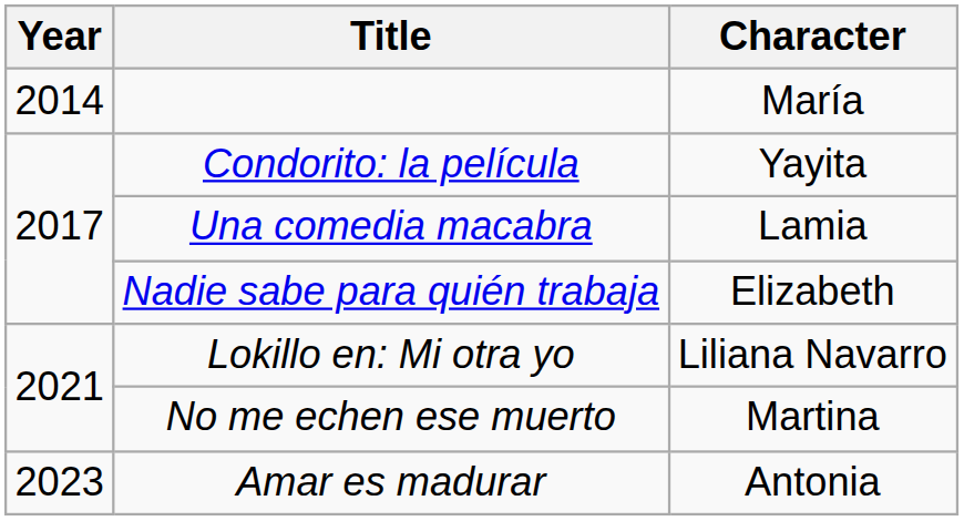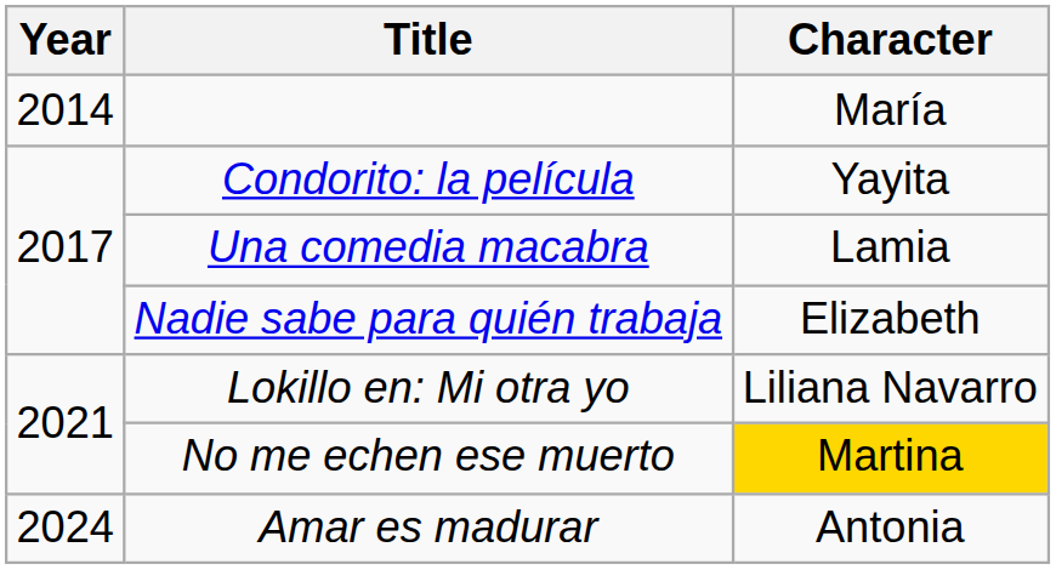No me echen ese muerto | Character: no background -> gold background
Amar es madurar | Year: 2023 -> 2024
